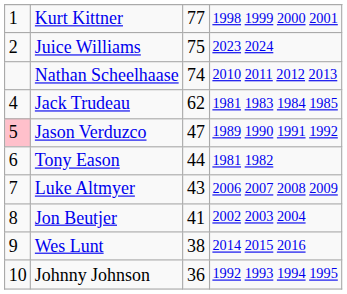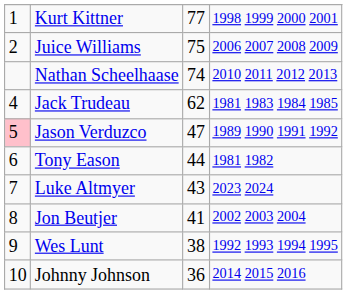Juice Williams | column 4: 2023 2024 -> 2006 2007 2008 2009
Luke Altmyer | column 4: 2006 2007 2008 2009 -> 2023 2024
Wes Lunt | column 4: 2014 2015 2016 -> 1992 1993 1994 1995
Johnny Johnson | column 4: 1992 1993 1994 1995 -> 2014 2015 2016
